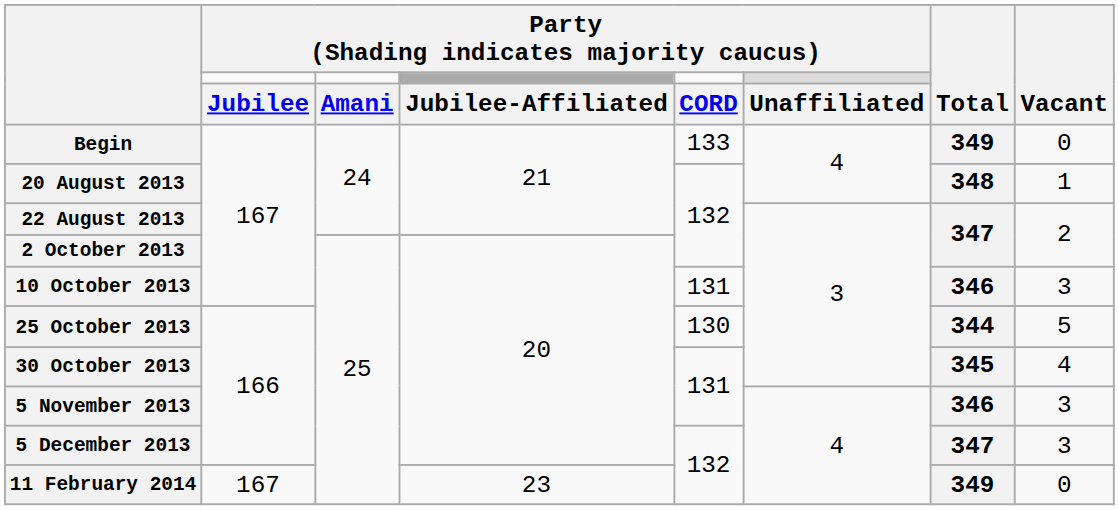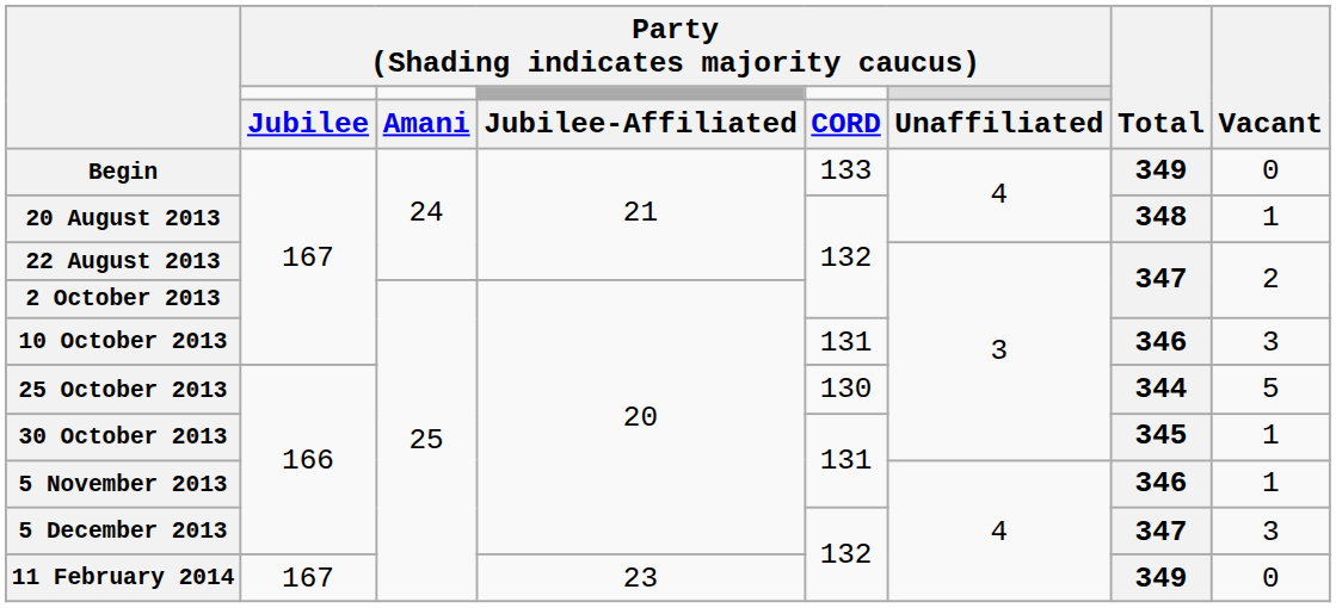30 October 2013 | Vacant: 4 -> 1
5 November 2013 | Vacant: 3 -> 1
